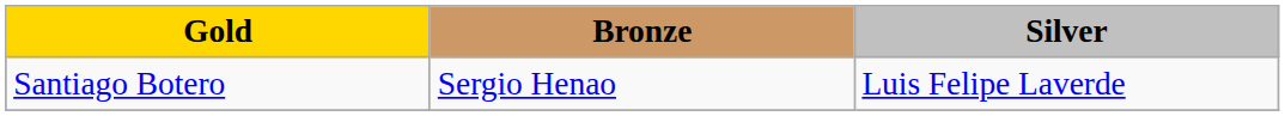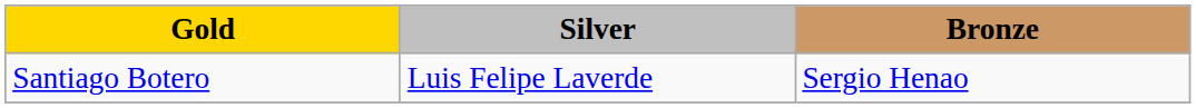columns swapped: Silver <-> Bronze
